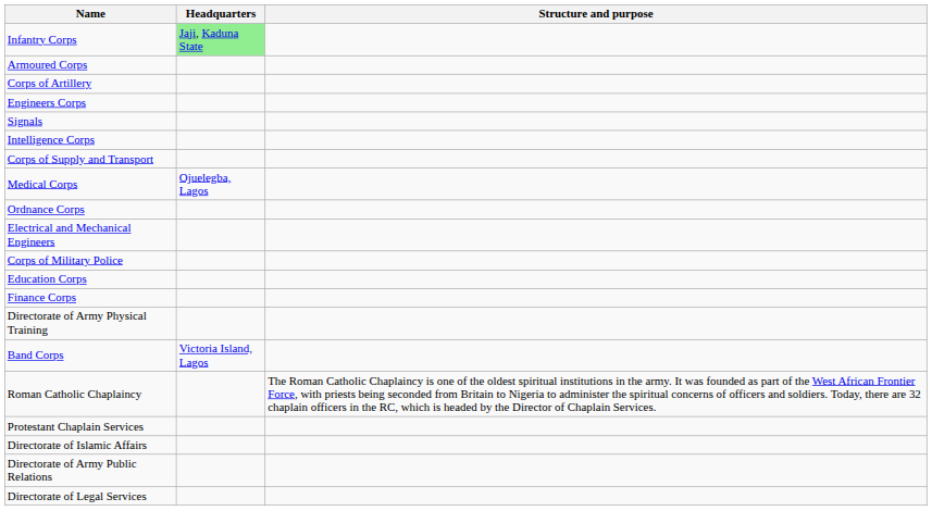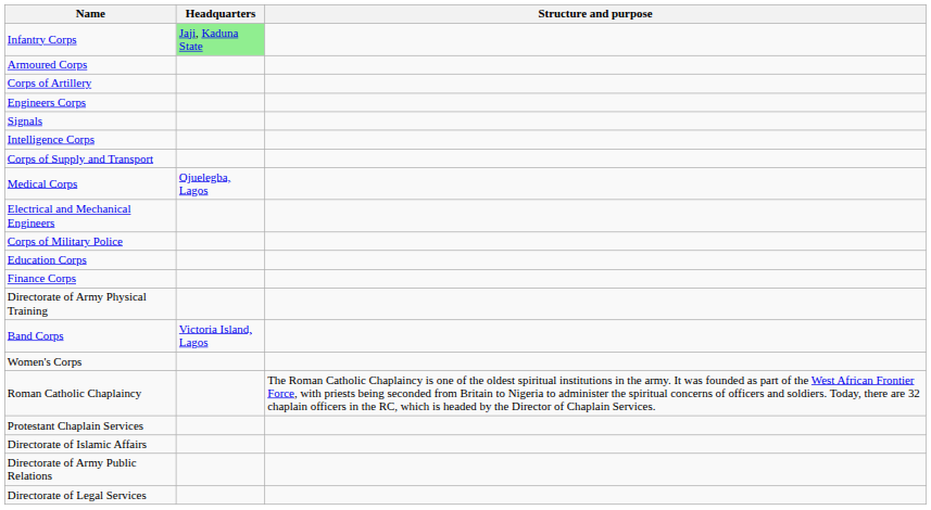- row: Ordnance Corps
+ row: Women's Corps
